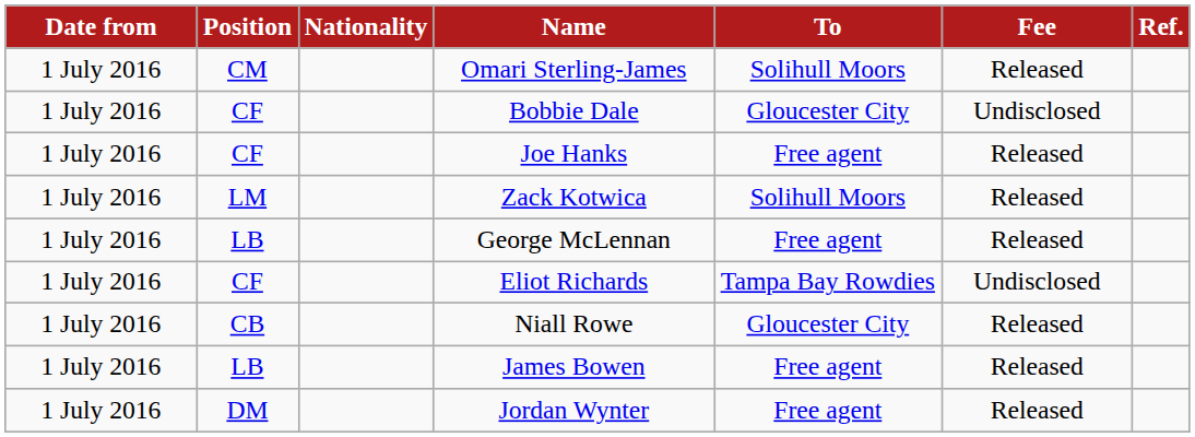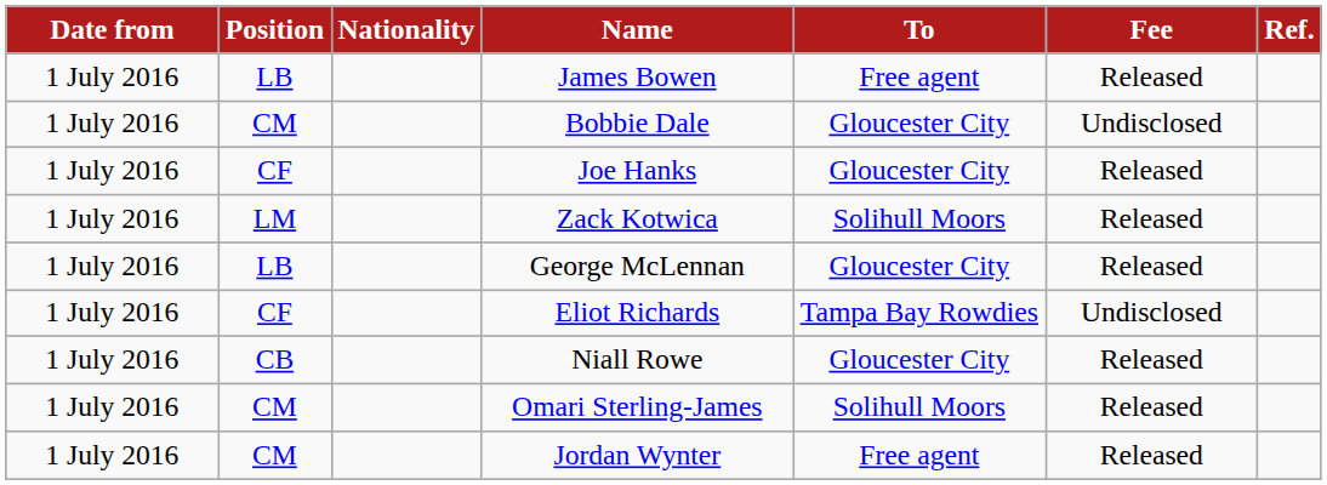rows swapped: James Bowen <-> Omari Sterling-James
Bobbie Dale | Position: CF -> CM
Joe Hanks | To: Free agent -> Gloucester City
George McLennan | To: Free agent -> Gloucester City
Jordan Wynter | Position: DM -> CM
